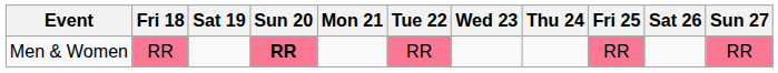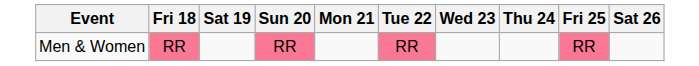- column: Sun 27 | RR
Men & Women | Sun 20: bold -> normal
